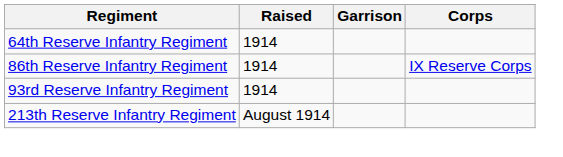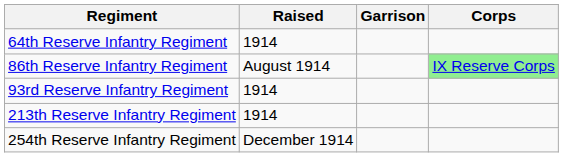86th Reserve Infantry Regiment | Raised: 1914 -> August 1914
86th Reserve Infantry Regiment | Corps: no background -> lightgreen background
213th Reserve Infantry Regiment | Raised: August 1914 -> 1914
+ row: 254th Reserve Infantry Regiment | December 1914
